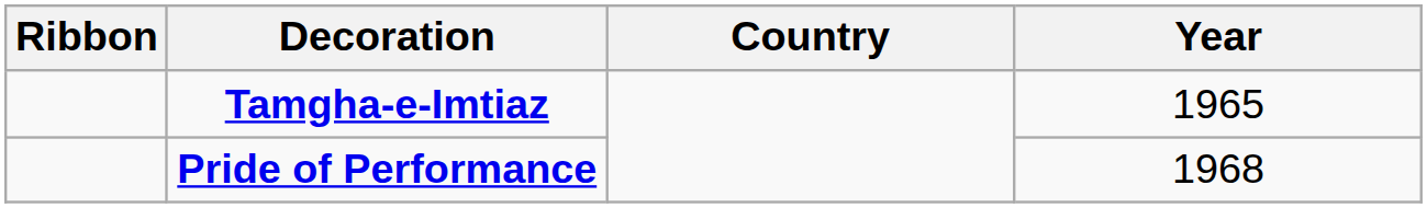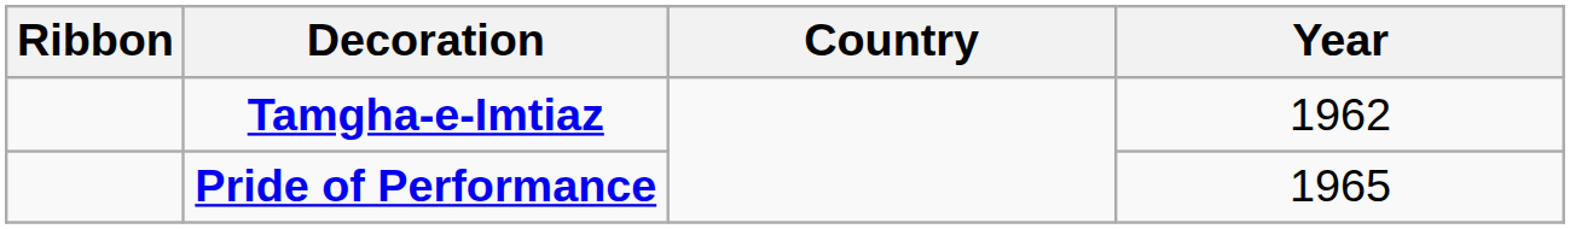Tamgha-e-Imtiaz | Year: 1965 -> 1962
Pride of Performance | Year: 1968 -> 1965
